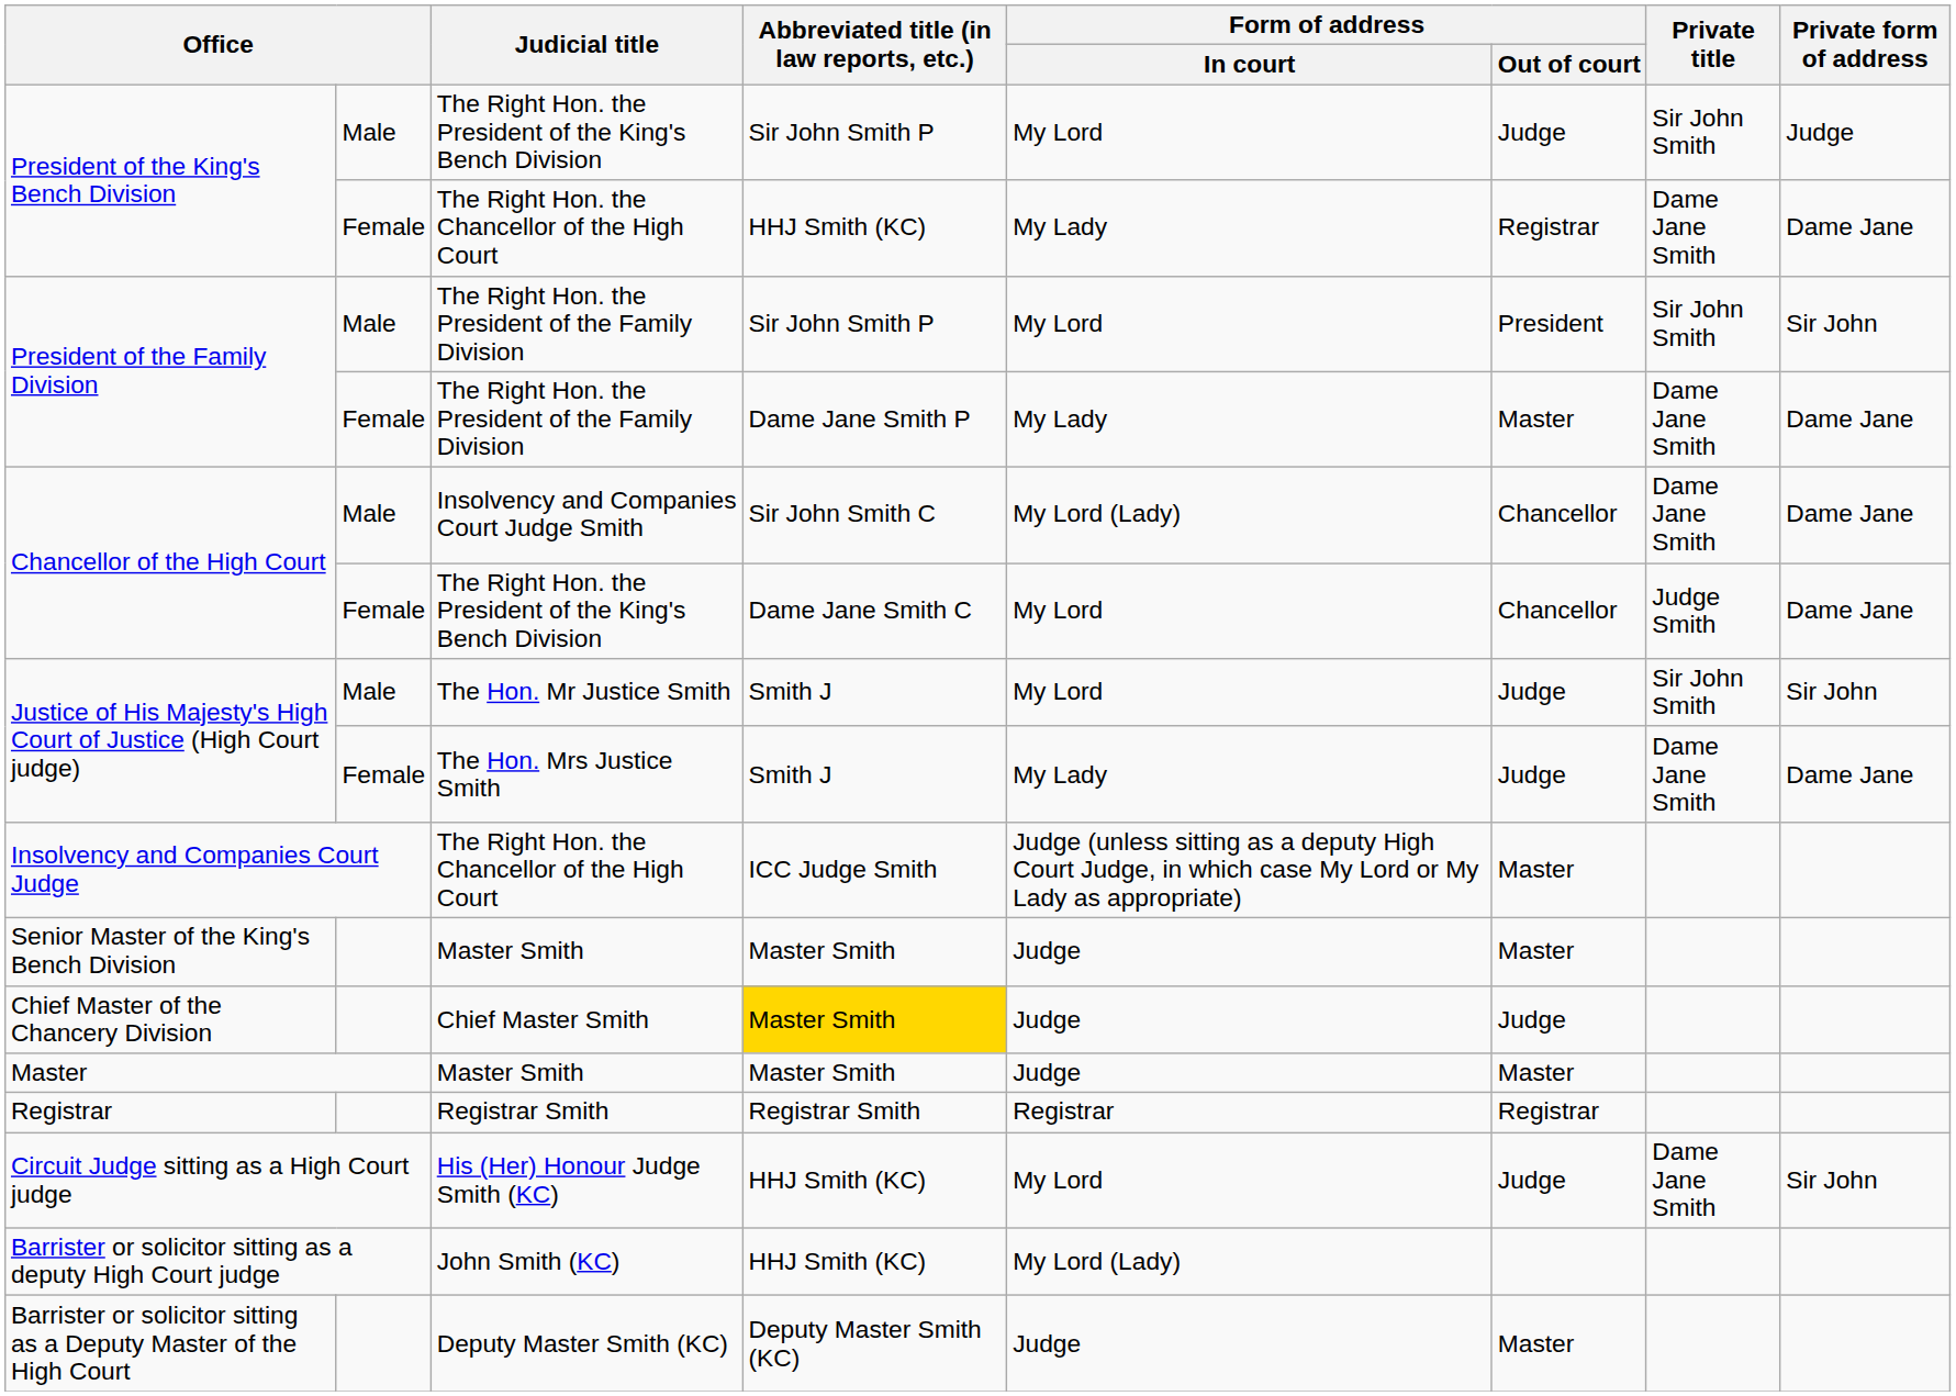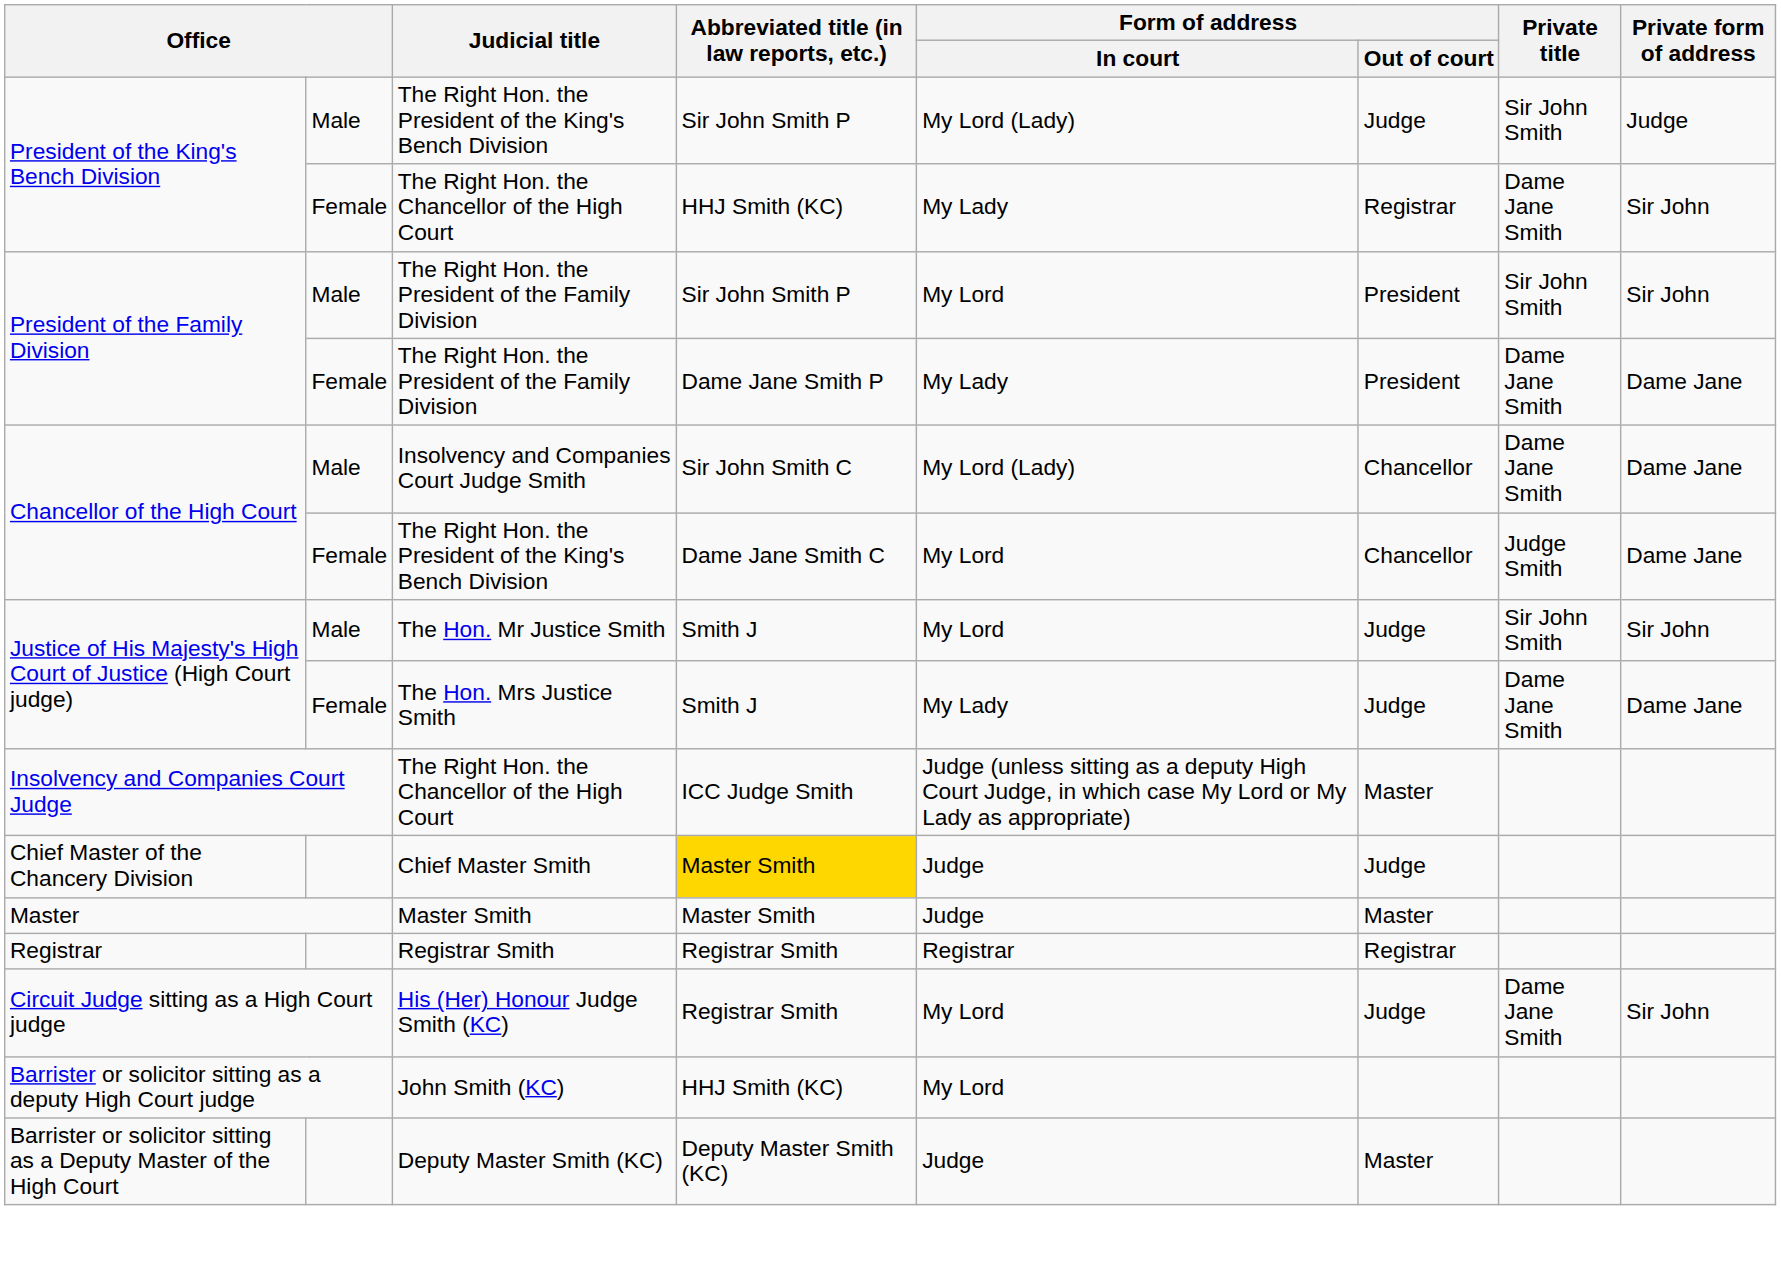President of the King's Bench Division / Male | Form of address / In court: My Lord -> My Lord (Lady)
President of the King's Bench Division / Female | Private form of address: Dame Jane -> Sir John
President of the Family Division / Female | Form of address / Out of court: Master -> President
- row: Senior Master of the King's Bench Division | Master Smith | Master Smith | Judge | Master
Circuit Judge sitting as a High Court judge | Abbreviated title (in law reports, etc.): HHJ Smith (KC) -> Registrar Smith
Barrister or solicitor sitting as a deputy High Court judge | Form of address / In court: My Lord (Lady) -> My Lord
